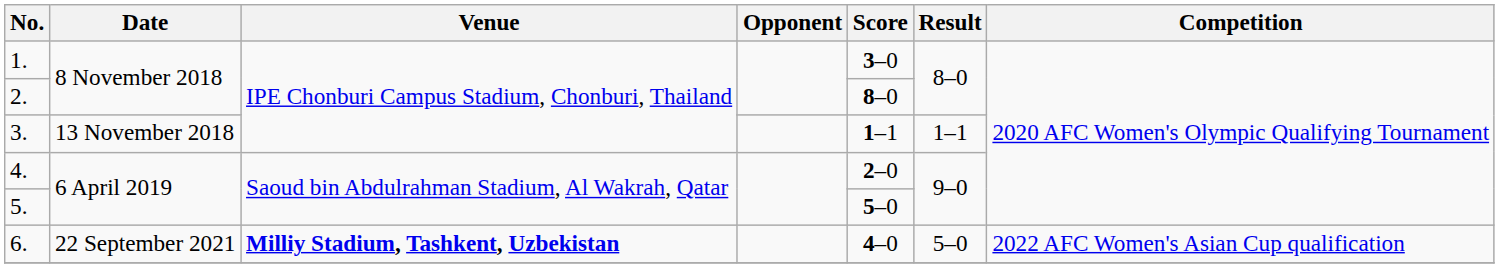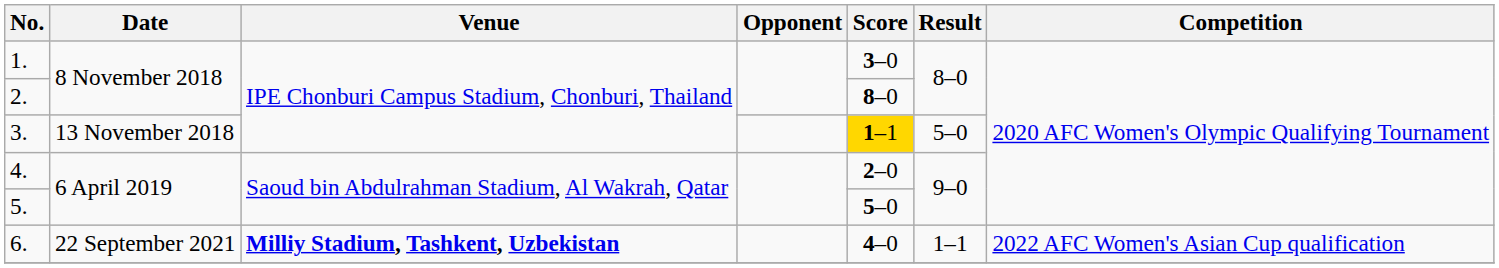3. | Score: no background -> gold background
3. | Result: 1–1 -> 5–0
6. | Result: 5–0 -> 1–1
